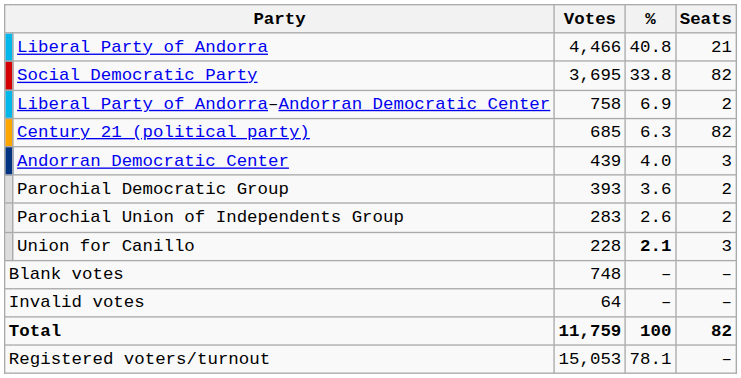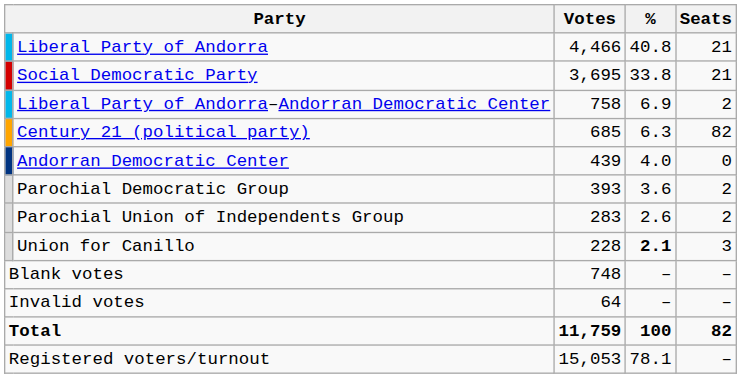Social Democratic Party | Seats: 82 -> 21
Andorran Democratic Center | Seats: 3 -> 0
